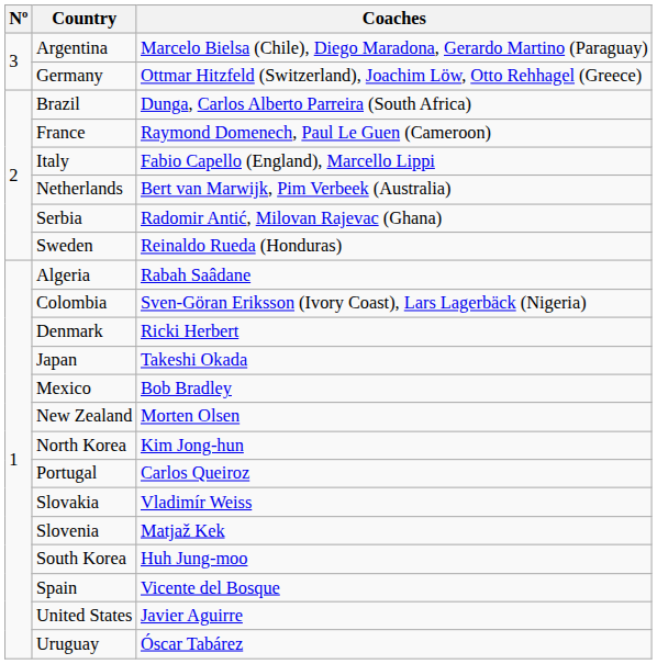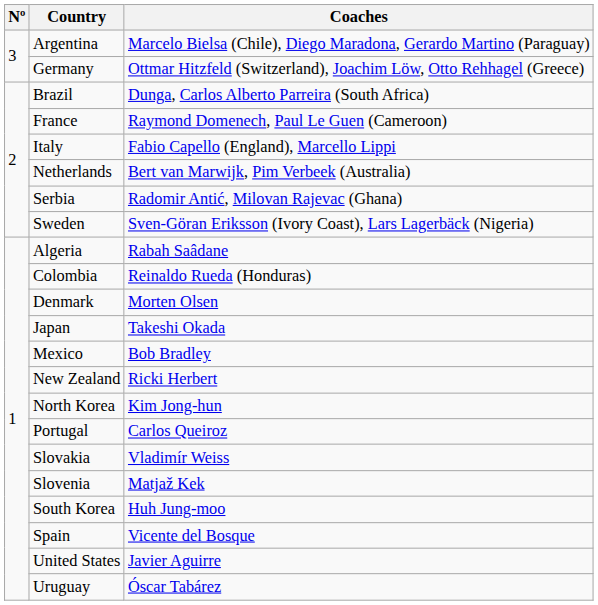Sweden | Coaches: Reinaldo Rueda (Honduras) -> Sven-Göran Eriksson (Ivory Coast), Lars Lagerbäck (Nigeria)
Colombia | Coaches: Sven-Göran Eriksson (Ivory Coast), Lars Lagerbäck (Nigeria) -> Reinaldo Rueda (Honduras)
Denmark | Coaches: Ricki Herbert -> Morten Olsen
New Zealand | Coaches: Morten Olsen -> Ricki Herbert
